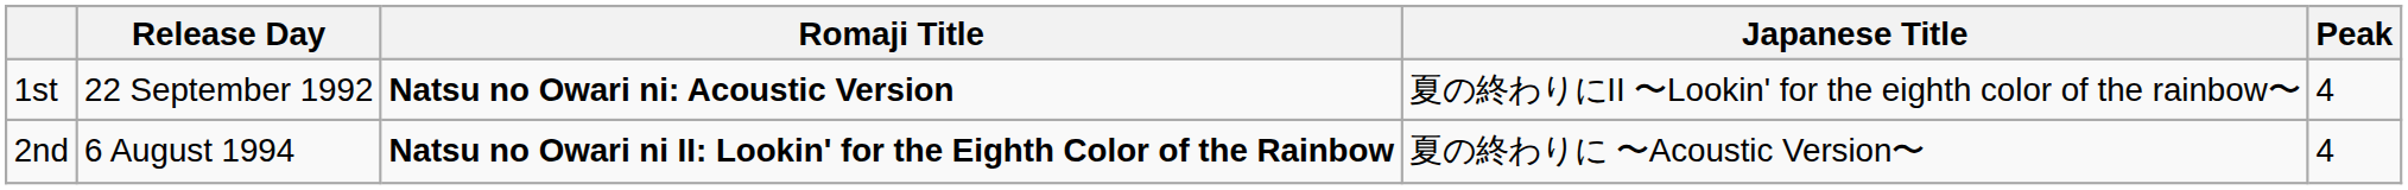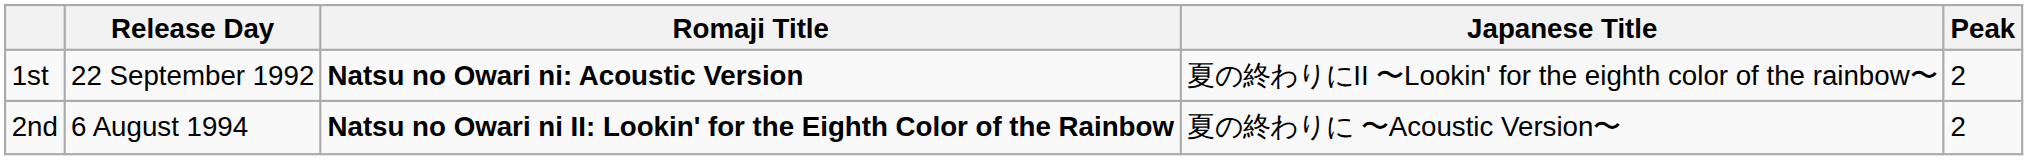1st | Peak: 4 -> 2
2nd | Peak: 4 -> 2
